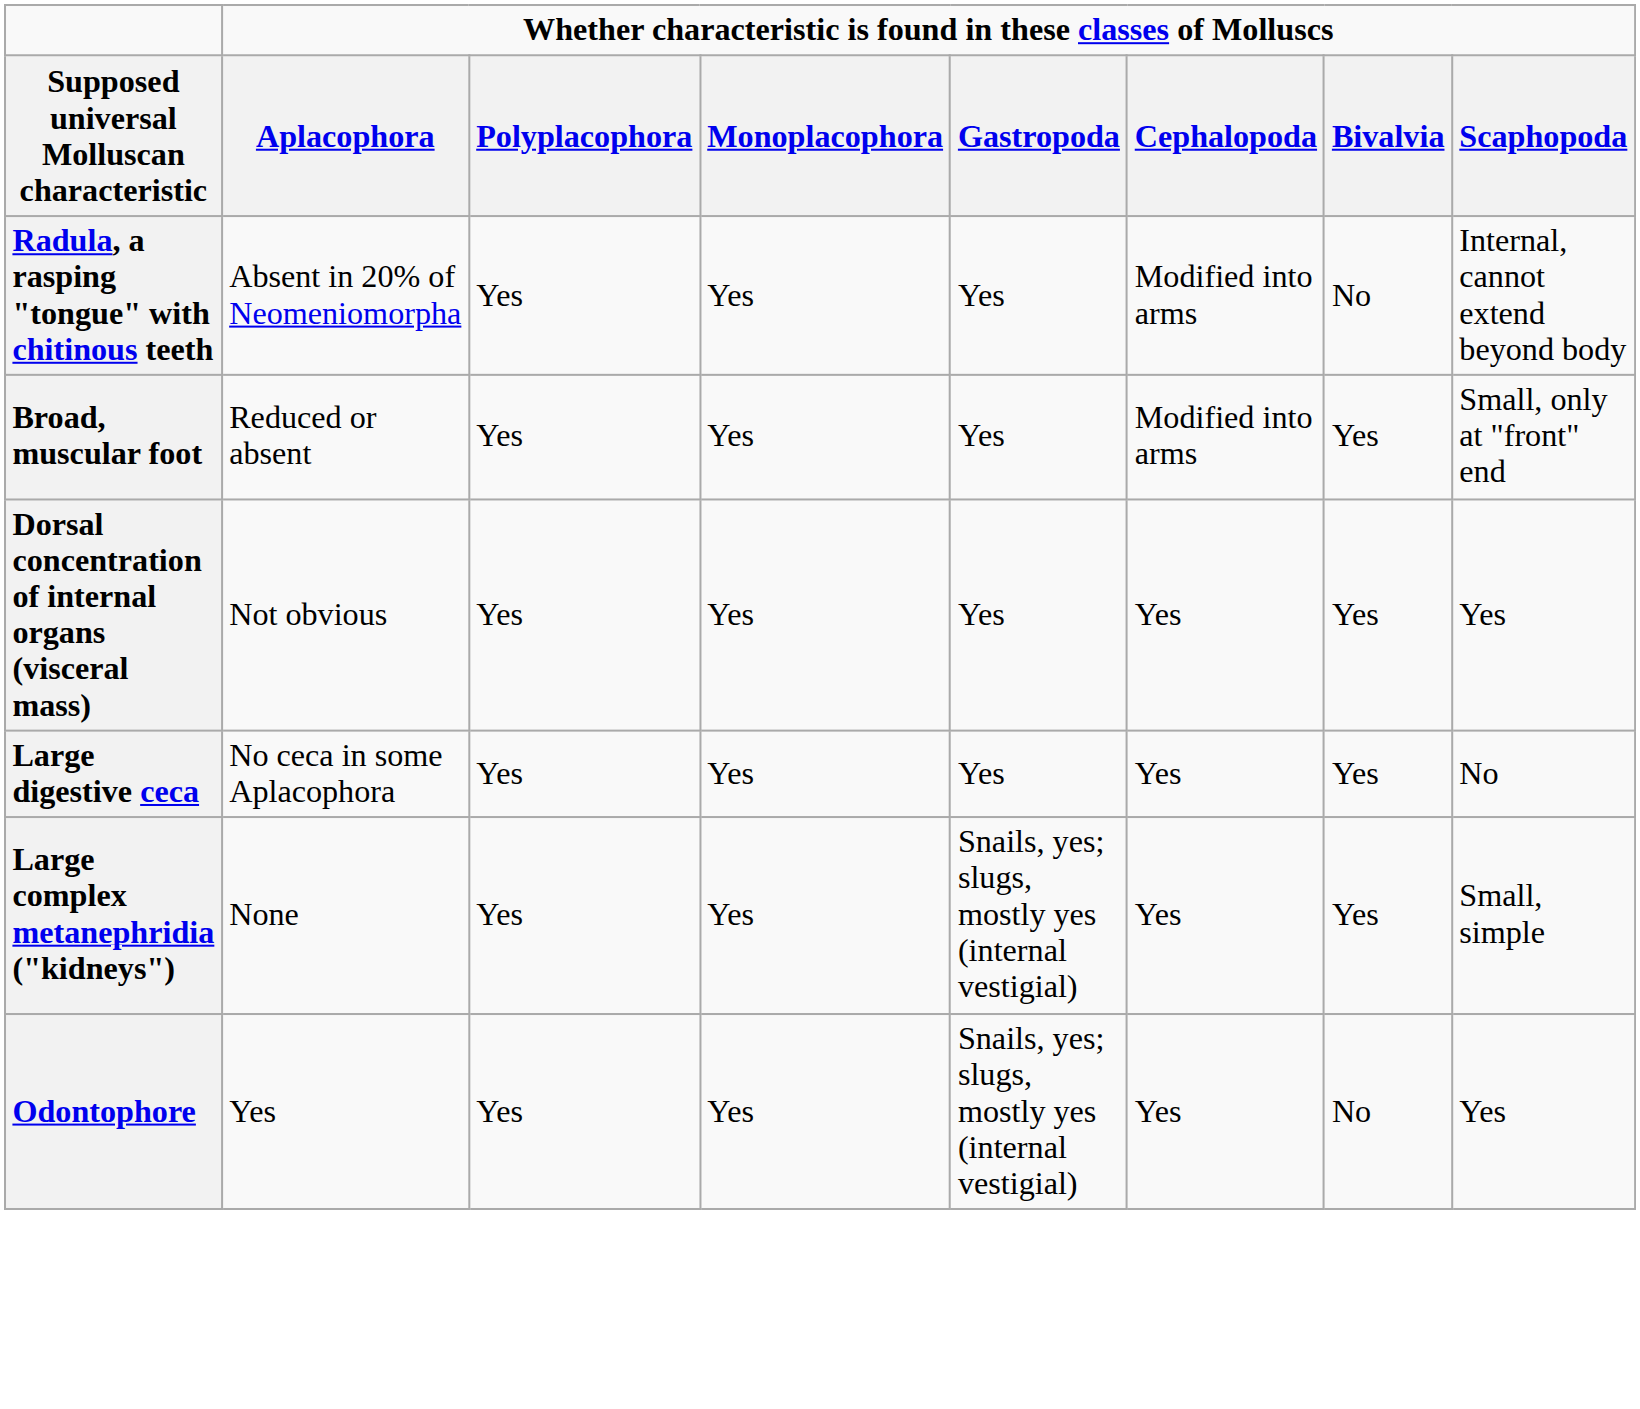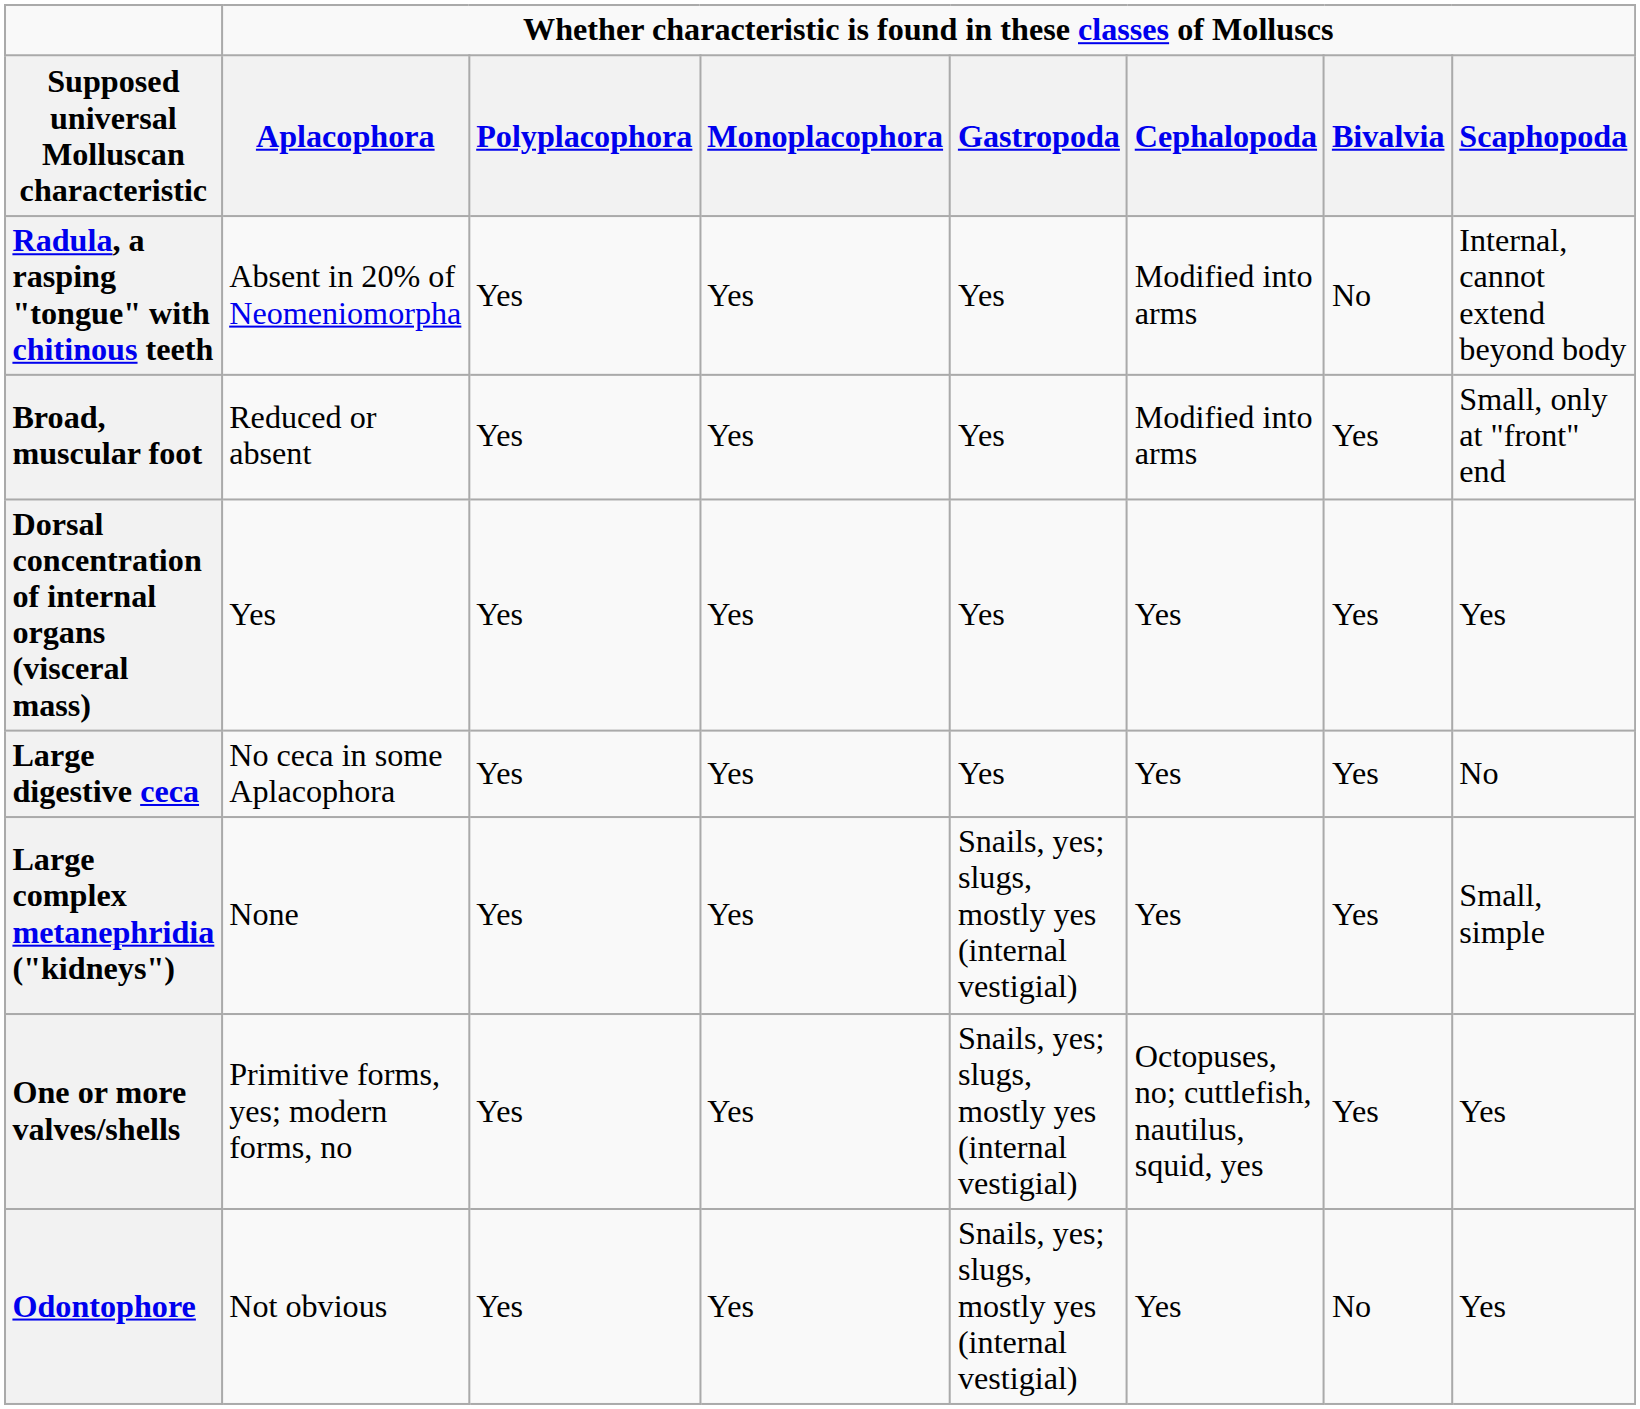Dorsal concentration of internal organs (visceral mass) | column 2: Not obvious -> Yes
+ row: One or more valves/shells | Primitive forms, yes; modern forms, no | Yes | Yes | Snails, yes; slugs, mostly yes (internal vestigial) | Octopuses, no; cuttlefish, nautilus, squid, yes | Yes | Yes
Odontophore | column 2: Yes -> Not obvious
